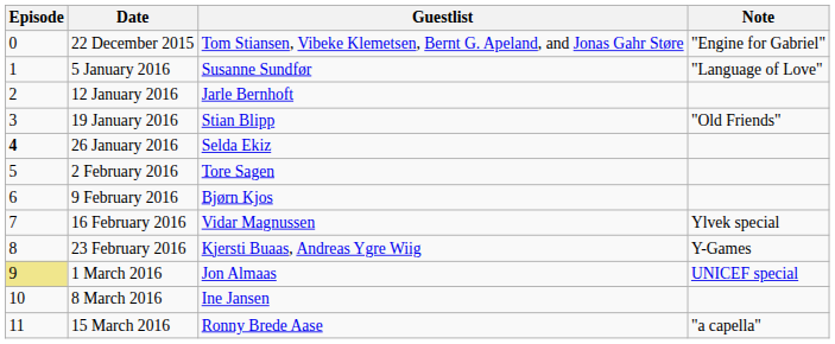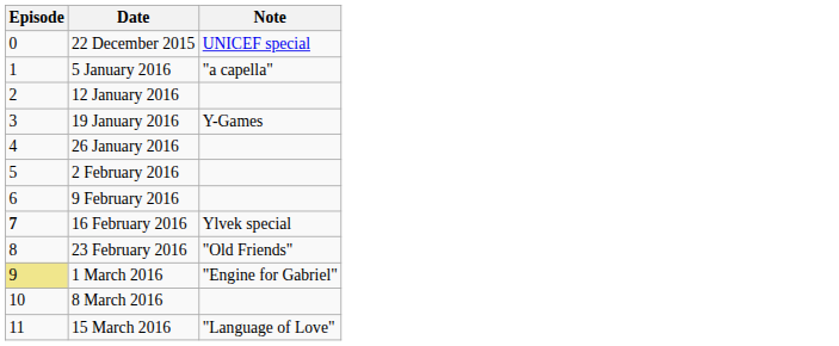- column: Guestlist | Tom Stiansen, Vibeke Klemetsen, Bernt G. Apeland, and Jonas Gahr Støre | Susanne Sundfør | Jarle Bernhoft | Stian Blipp | Selda Ekiz | Tore Sagen | Bjørn Kjos | Vidar Magnussen | Kjersti Buaas, Andreas Ygre Wiig | Jon Almaas | Ine Jansen | Ronny Brede Aase
22 December 2015 | Note: "Engine for Gabriel" -> UNICEF special
5 January 2016 | Note: "Language of Love" -> "a capella"
19 January 2016 | Note: "Old Friends" -> Y-Games
26 January 2016 | Episode: bold -> normal
16 February 2016 | Episode: normal -> bold
23 February 2016 | Note: Y-Games -> "Old Friends"
1 March 2016 | Note: UNICEF special -> "Engine for Gabriel"
15 March 2016 | Note: "a capella" -> "Language of Love"
